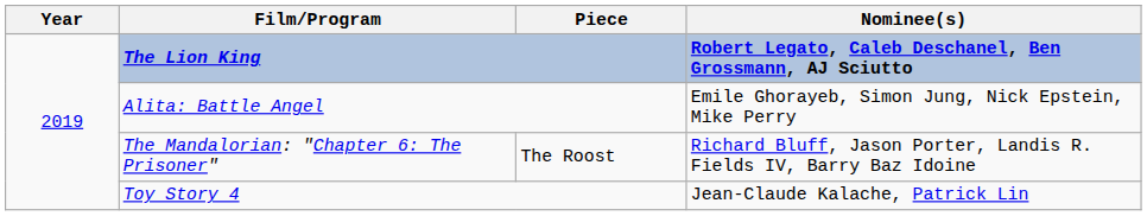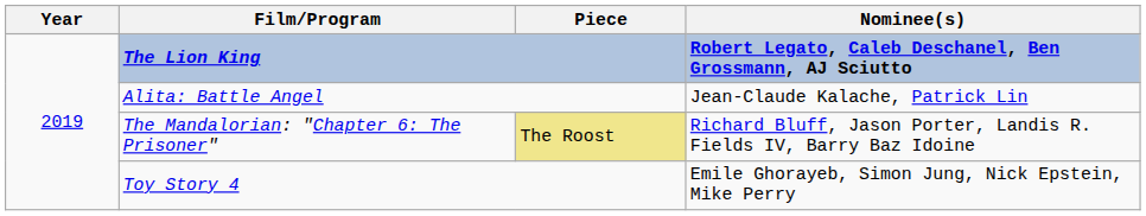Alita: Battle Angel | Nominee(s): Emile Ghorayeb, Simon Jung, Nick Epstein, Mike Perry -> Jean-Claude Kalache, Patrick Lin
The Mandalorian: "Chapter 6: The Prisoner" | Piece: no background -> khaki background
Toy Story 4 | Nominee(s): Jean-Claude Kalache, Patrick Lin -> Emile Ghorayeb, Simon Jung, Nick Epstein, Mike Perry
